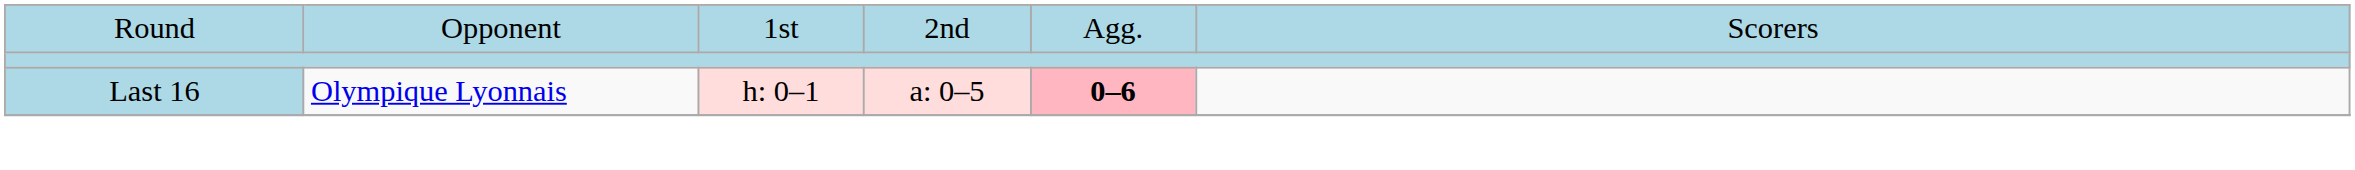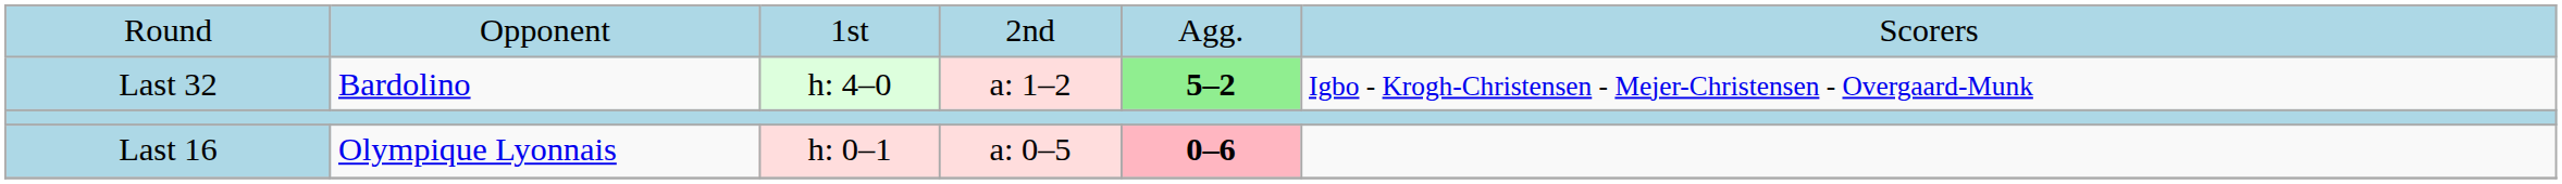+ row: Last 32 | Bardolino | h: 4–0 | a: 1–2 | 5–2 | Igbo - Krogh-Christensen - Mejer-Christensen - Overgaard-Munk
